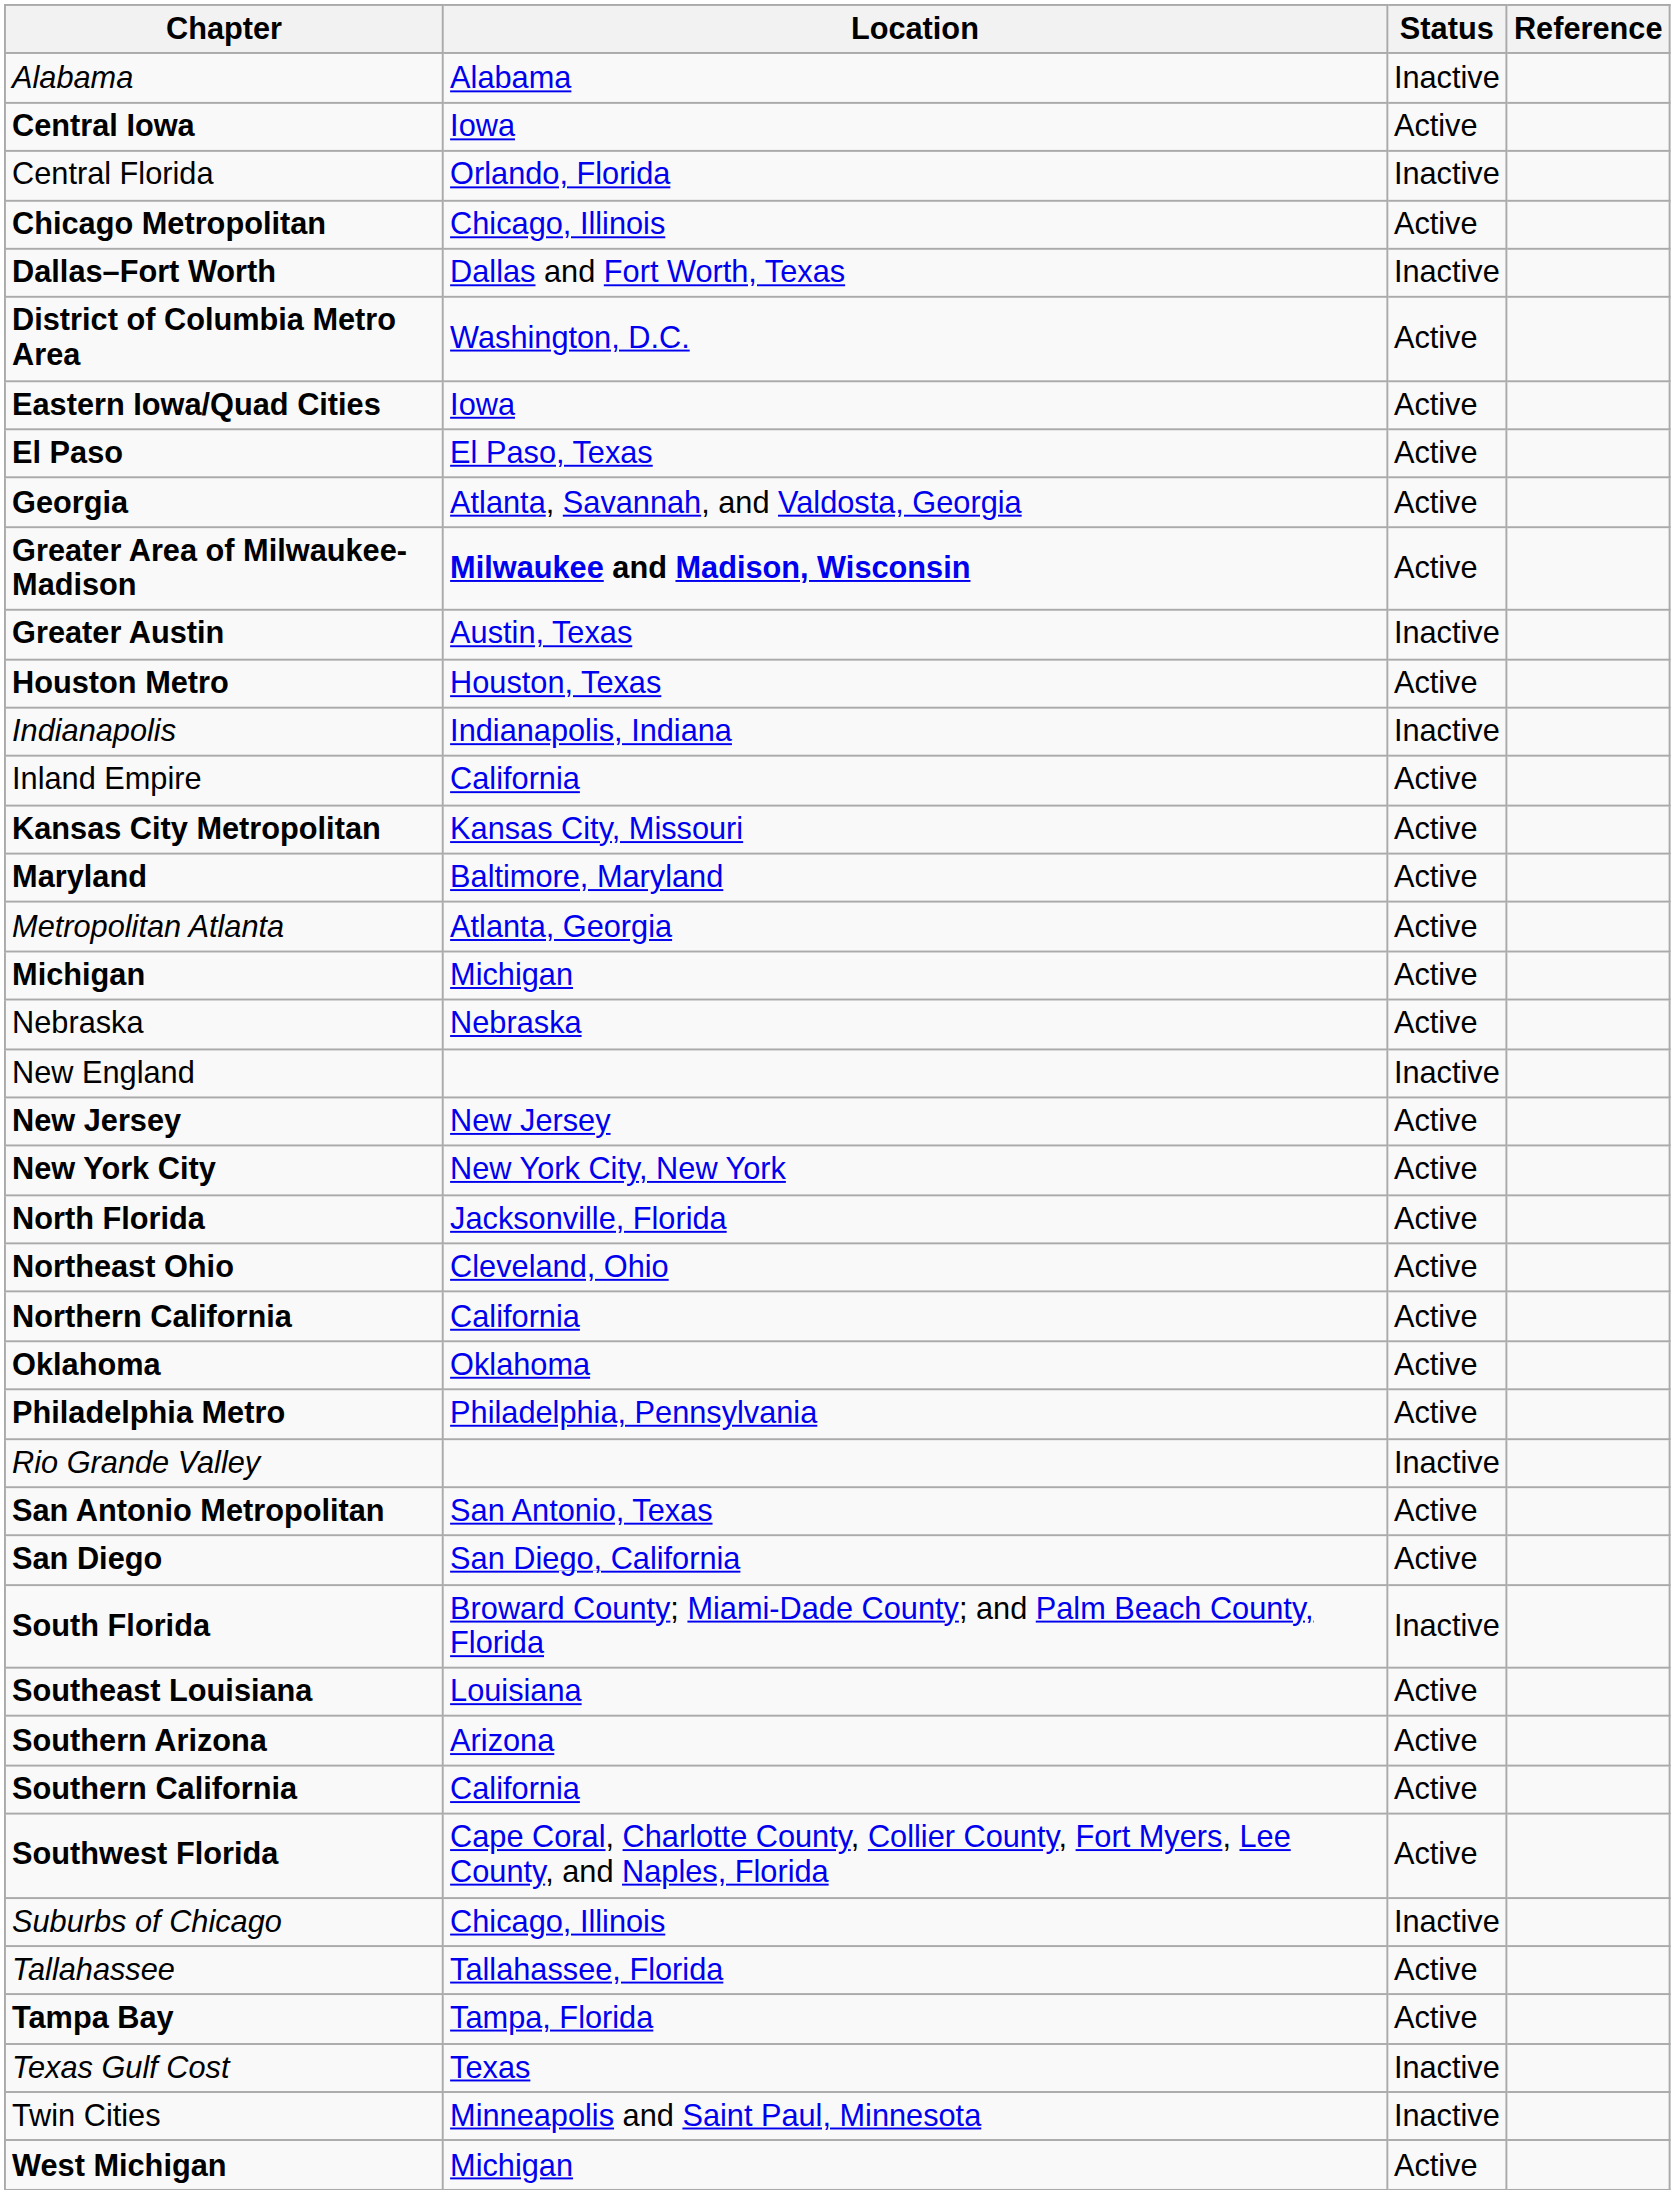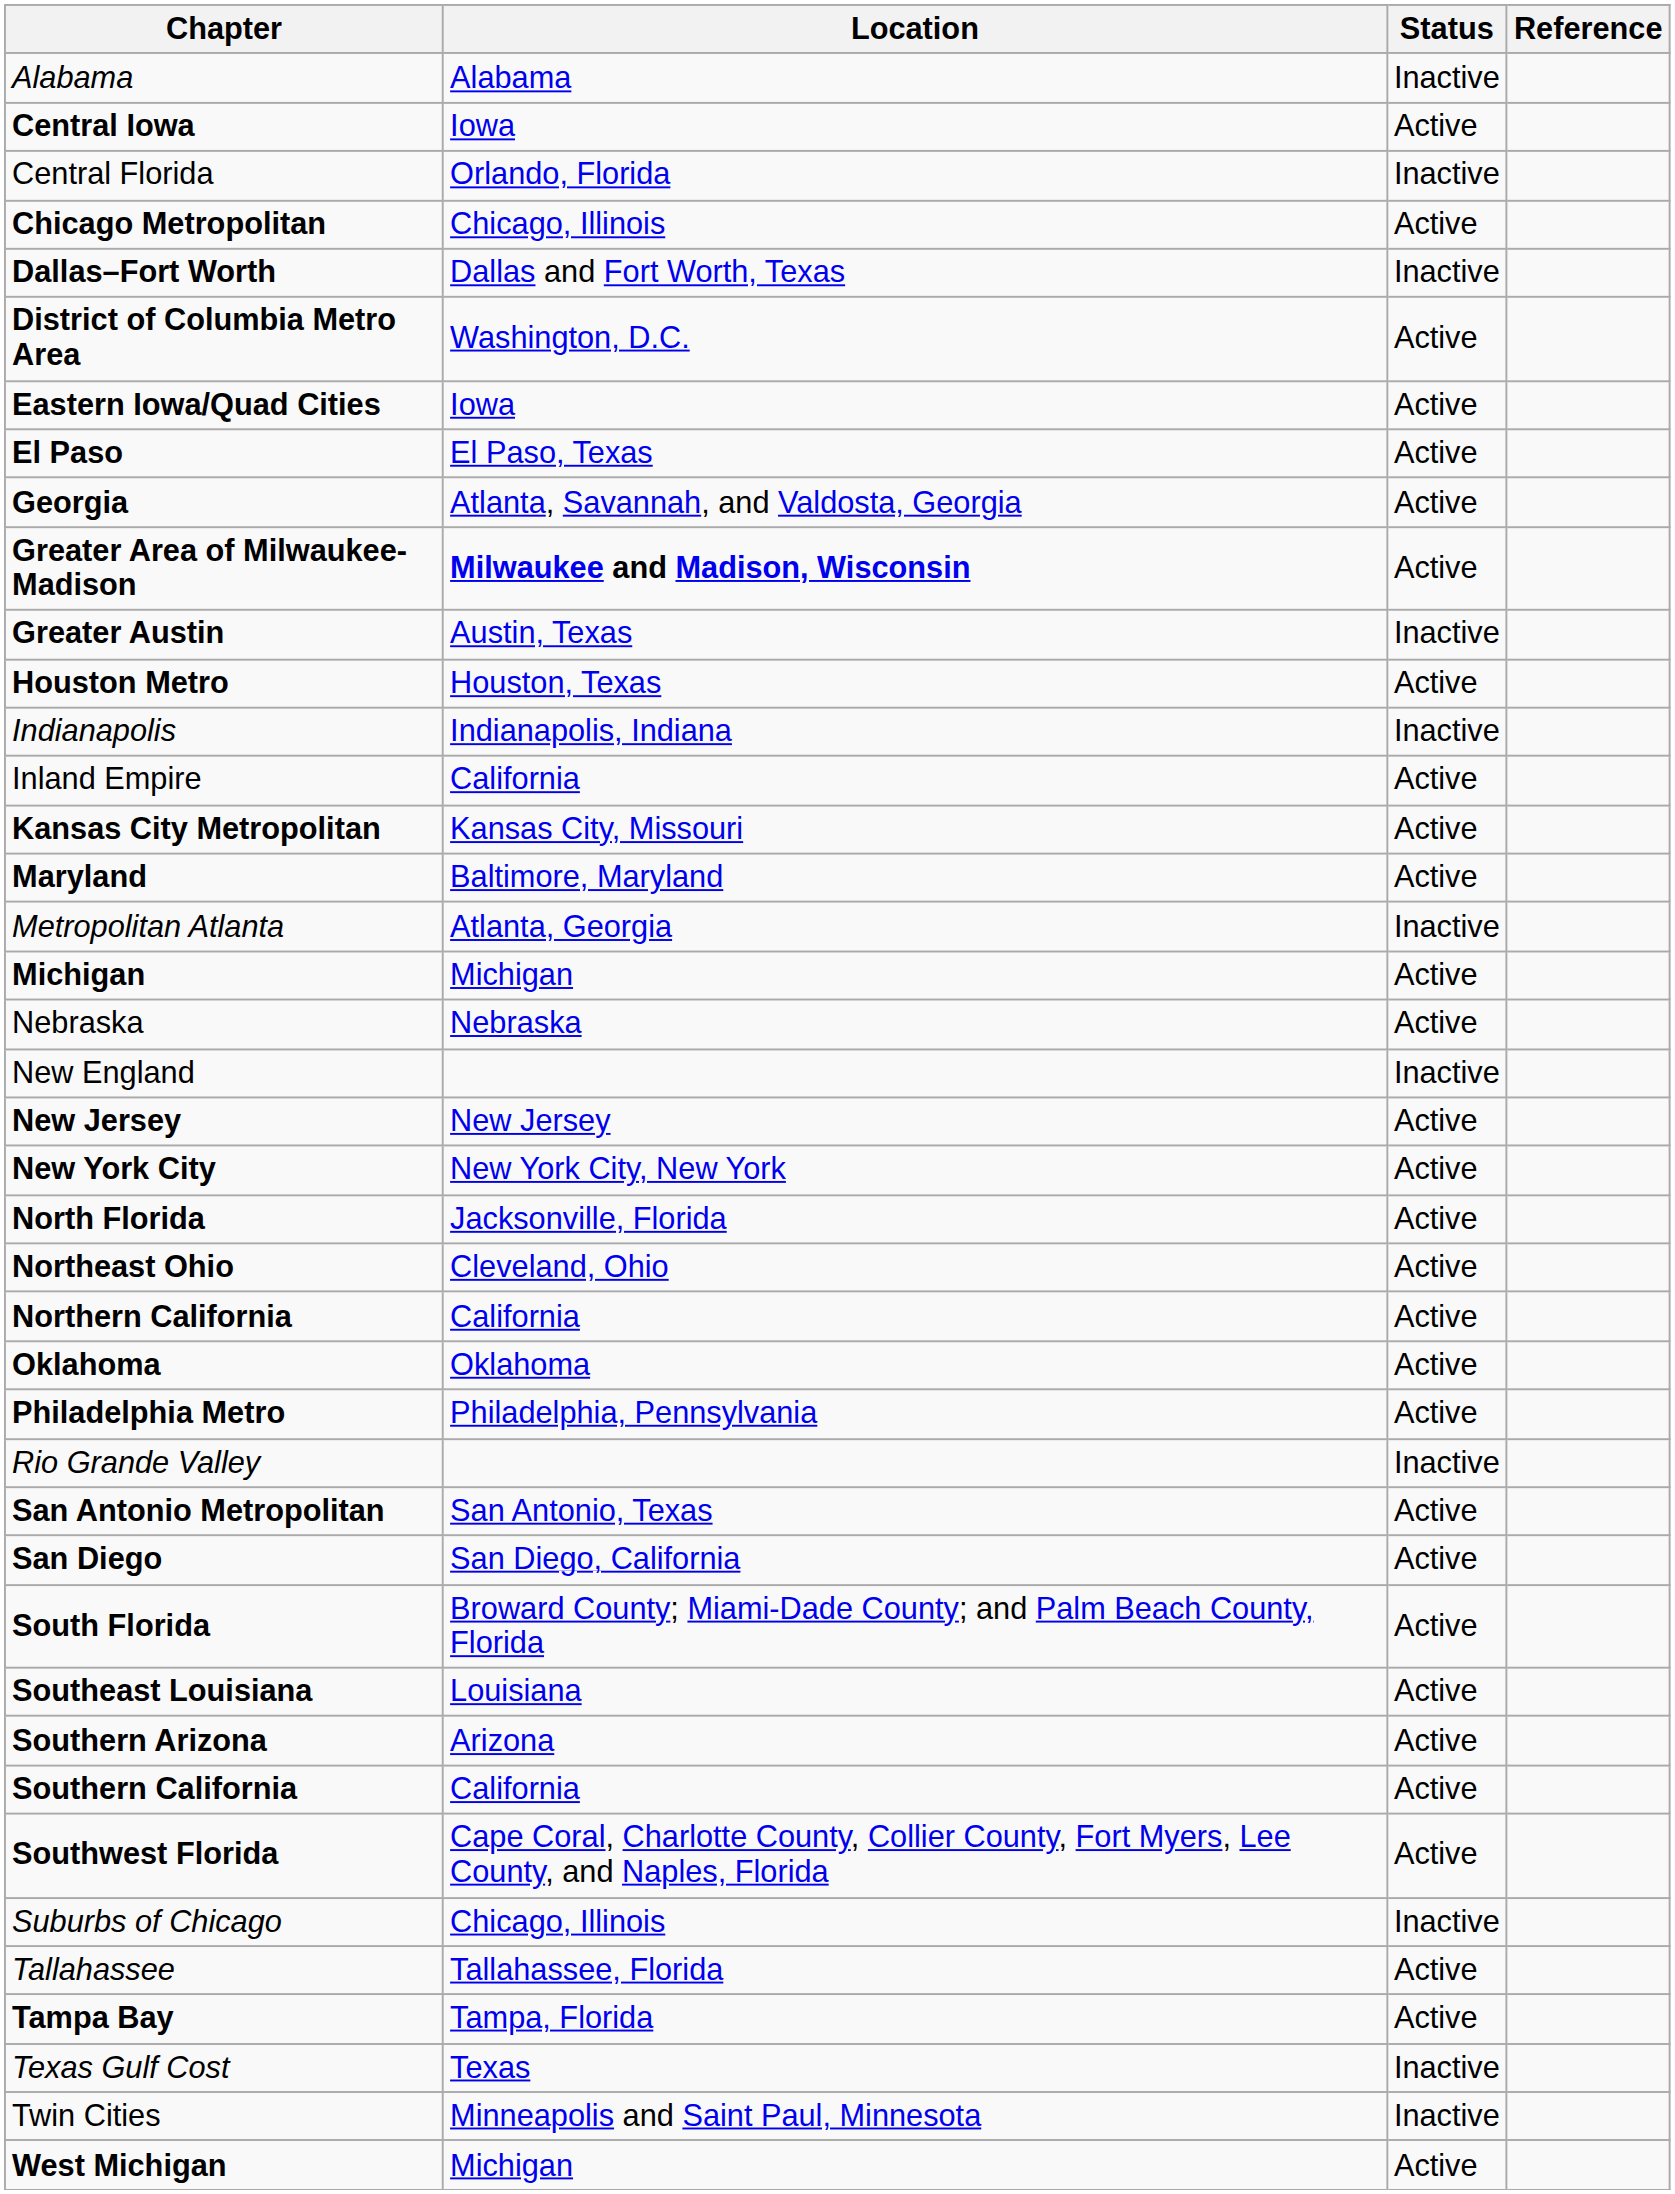Metropolitan Atlanta | Status: Active -> Inactive
South Florida | Status: Inactive -> Active
